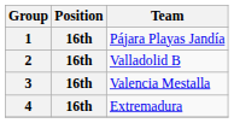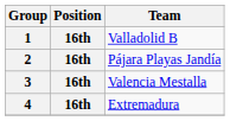1 | Team: Pájara Playas Jandía -> Valladolid B
2 | Team: Valladolid B -> Pájara Playas Jandía
